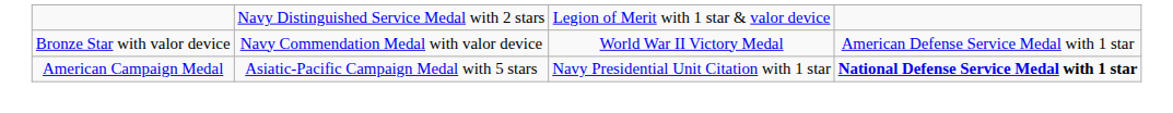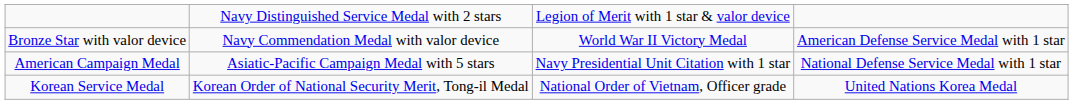American Campaign Medal | column 4: bold -> normal
+ row: Korean Service Medal | Korean Order of National Security Merit, Tong-il Medal | National Order of Vietnam, Officer grade | United Nations Korea Medal
